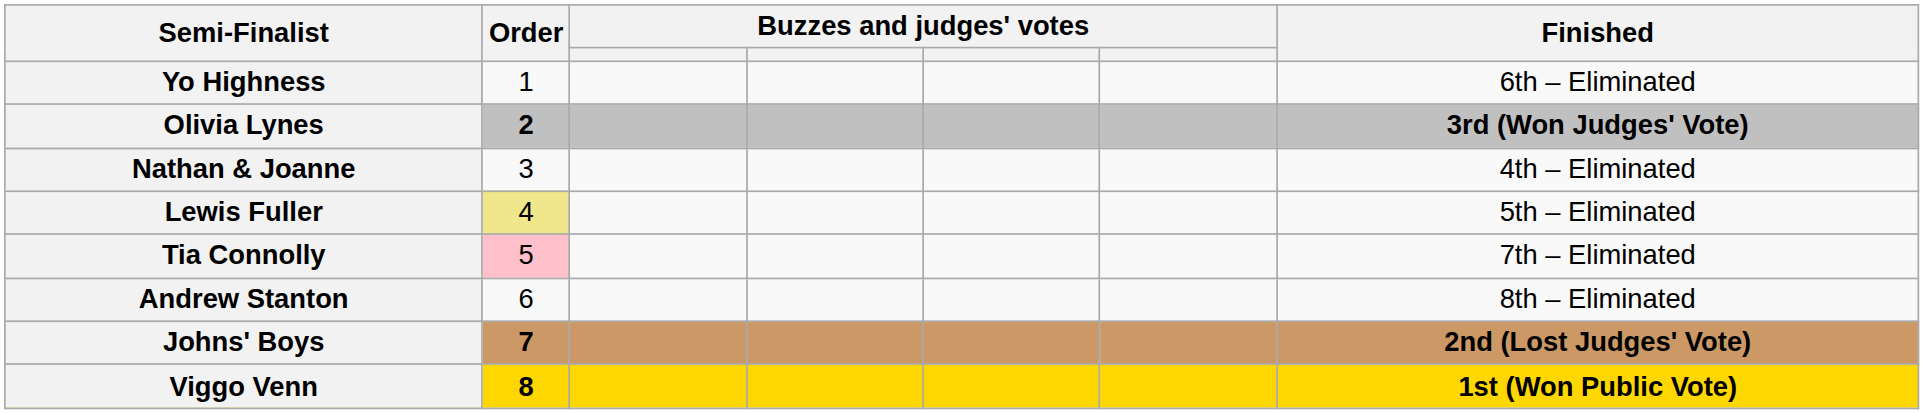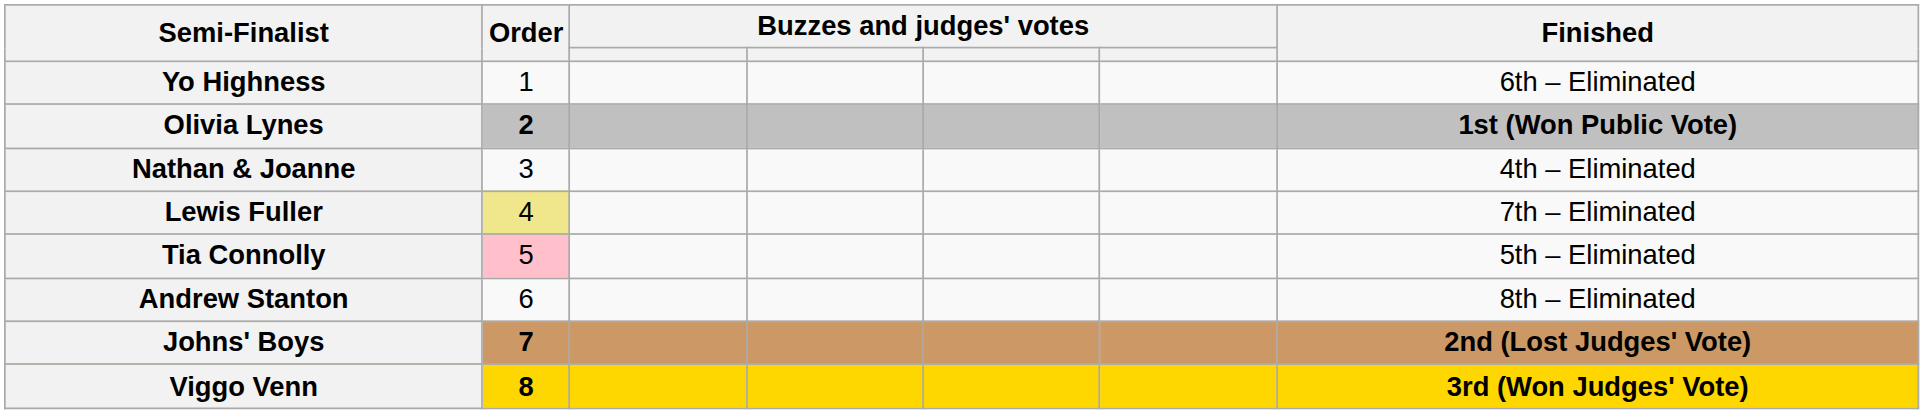Olivia Lynes | Finished: 3rd (Won Judges' Vote) -> 1st (Won Public Vote)
Lewis Fuller | Finished: 5th – Eliminated -> 7th – Eliminated
Tia Connolly | Finished: 7th – Eliminated -> 5th – Eliminated
Viggo Venn | Finished: 1st (Won Public Vote) -> 3rd (Won Judges' Vote)
